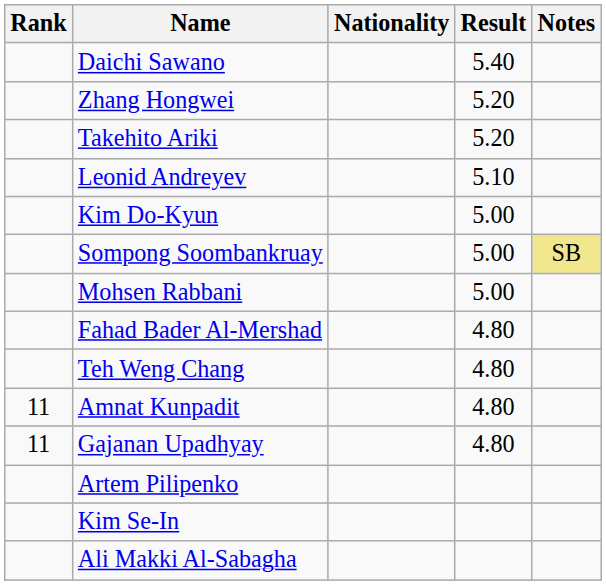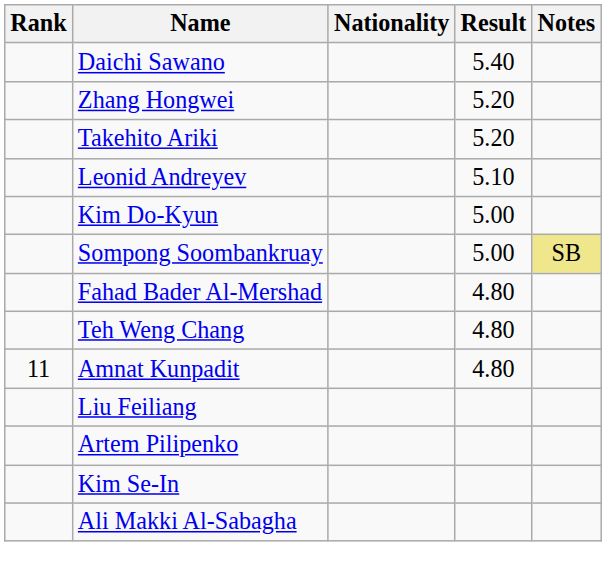- row: Mohsen Rabbani | 5.00
- row: 11 | Gajanan Upadhyay | 4.80
+ row: Liu Feiliang
